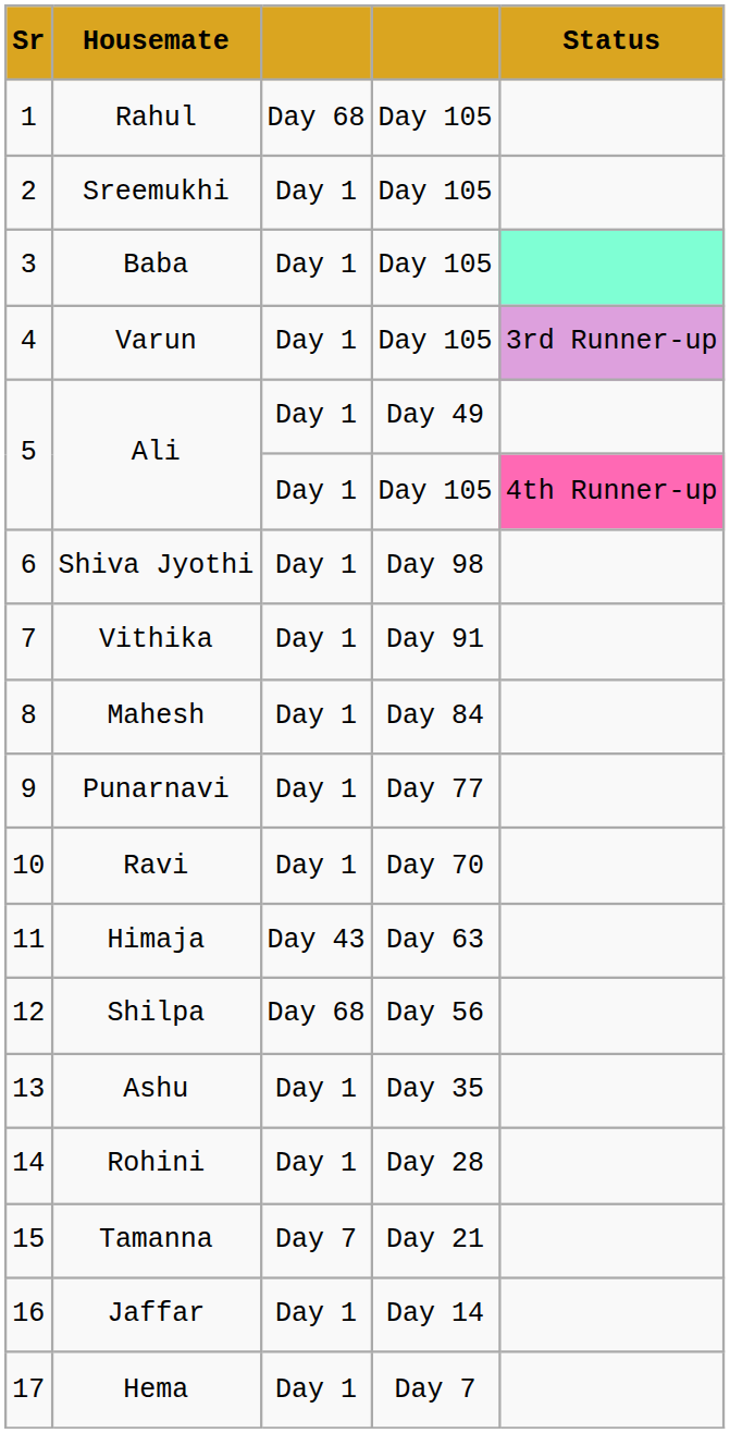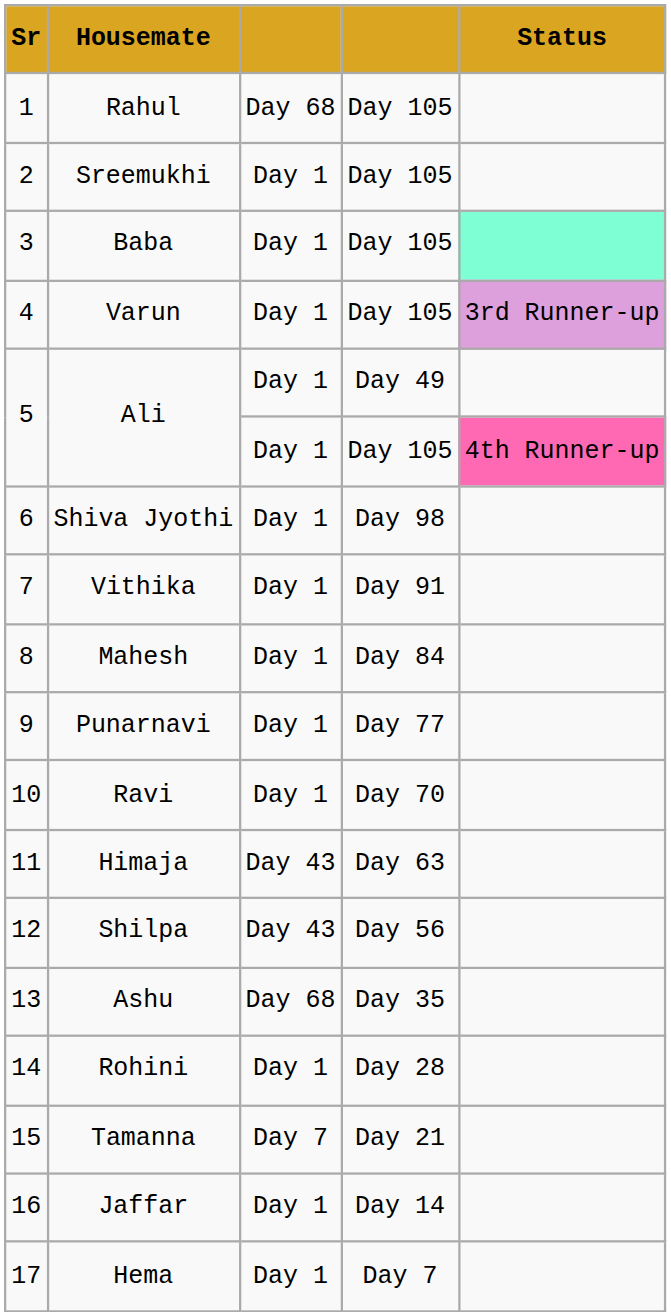Shilpa | column 3: Day 68 -> Day 43
Ashu | column 3: Day 1 -> Day 68
